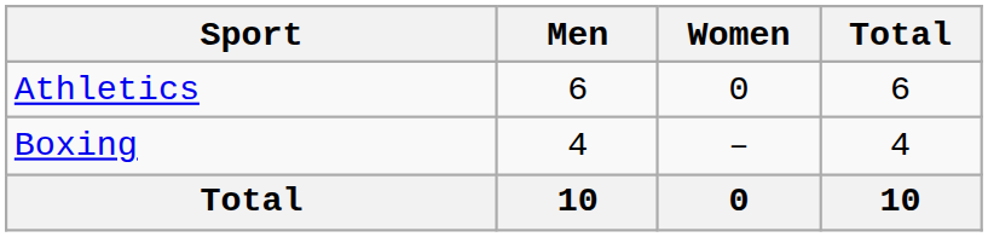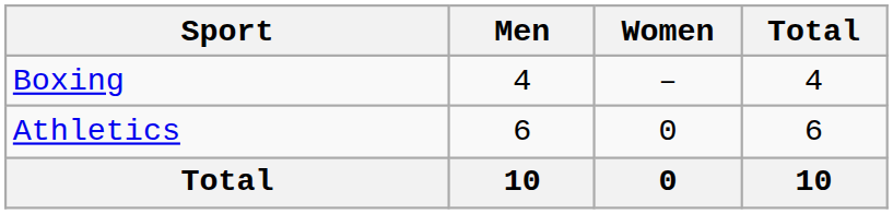rows swapped: Athletics <-> Boxing
